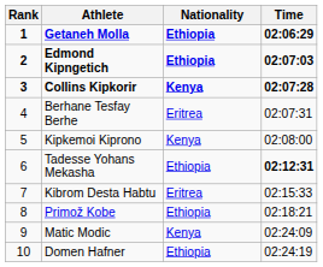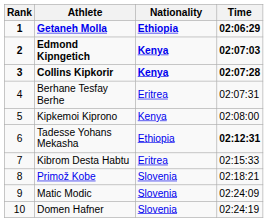Edmond Kipngetich | Nationality: Ethiopia -> Kenya
Primož Kobe | Nationality: Ethiopia -> Slovenia
Matic Modic | Nationality: Kenya -> Slovenia
Domen Hafner | Nationality: Ethiopia -> Slovenia
